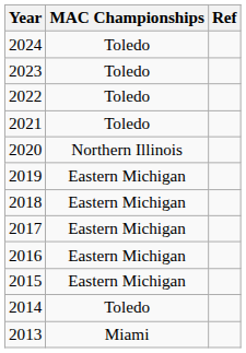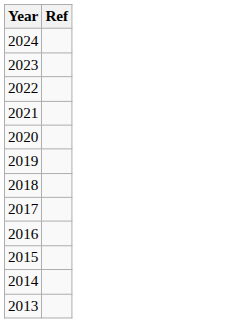- column: MAC Championships | Toledo | Toledo | Toledo | Toledo | Northern Illinois | Eastern Michigan | Eastern Michigan | Eastern Michigan | Eastern Michigan | Eastern Michigan | Toledo | Miami
